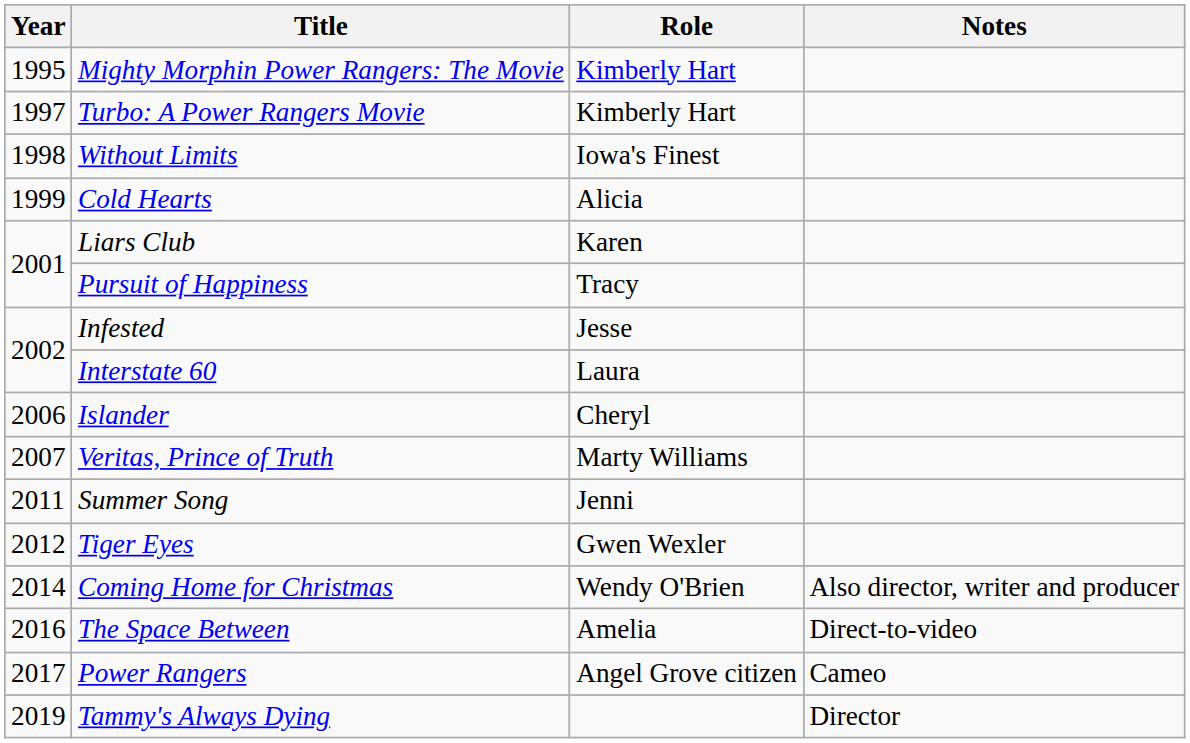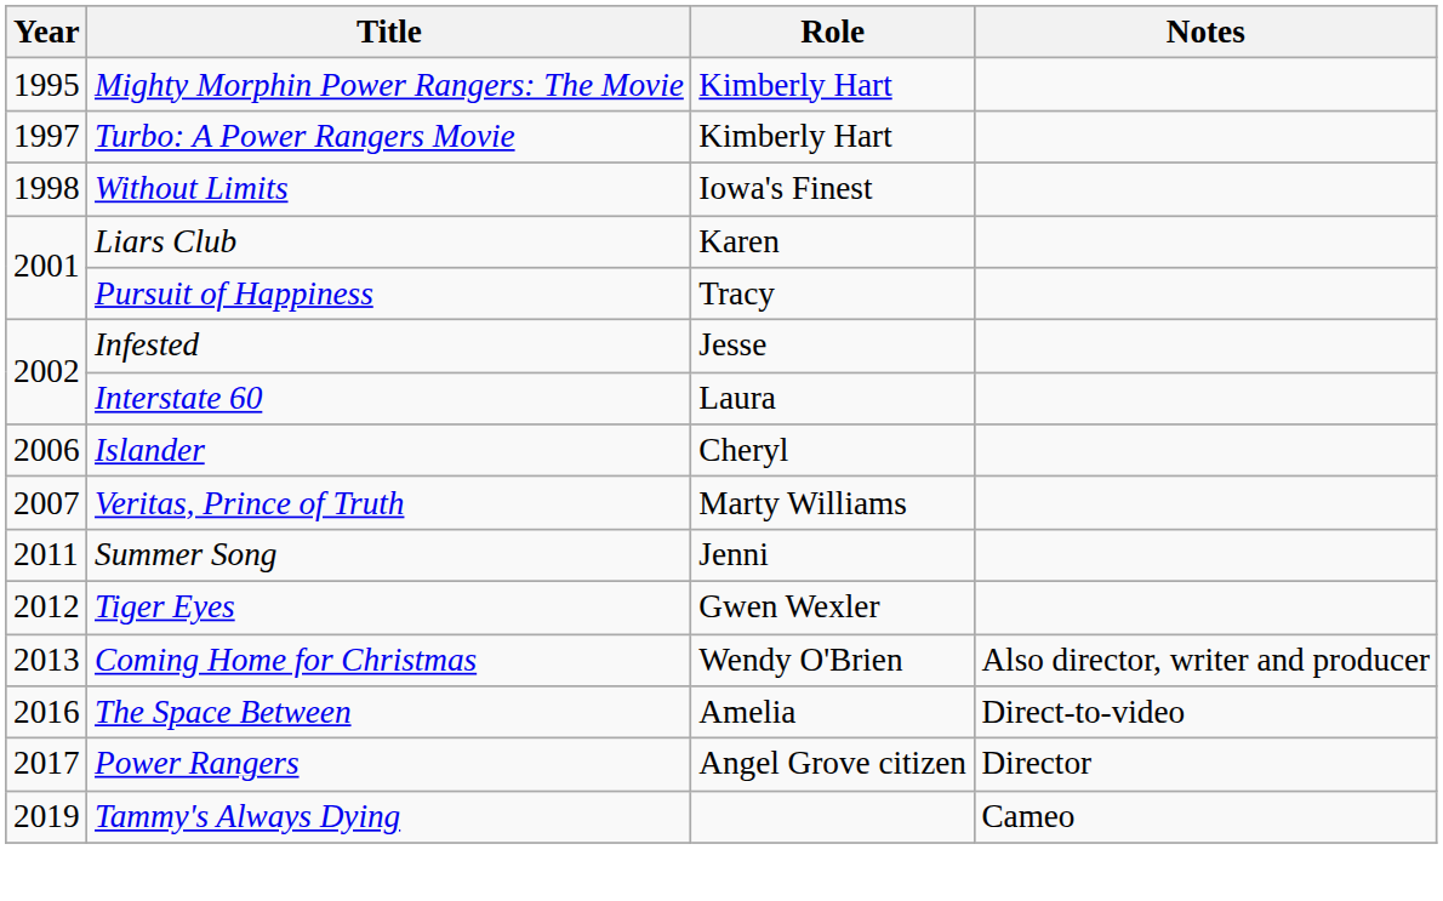- row: 1999 | Cold Hearts | Alicia
Coming Home for Christmas | Year: 2014 -> 2013
Power Rangers | Notes: Cameo -> Director
Tammy's Always Dying | Notes: Director -> Cameo
